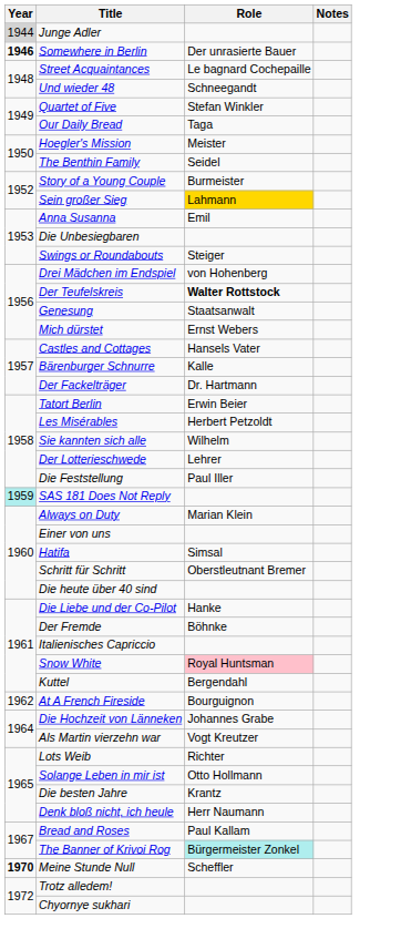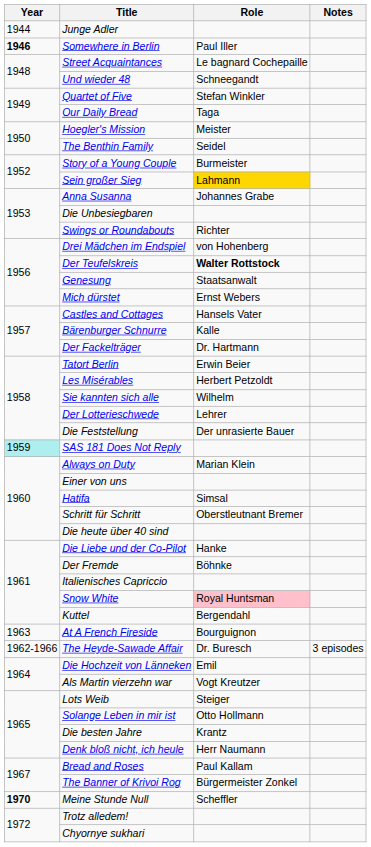Junge Adler | Year: lightgrey background -> no background
Somewhere in Berlin | Role: Der unrasierte Bauer -> Paul Iller
Anna Susanna | Role: Emil -> Johannes Grabe
Swings or Roundabouts | Role: Steiger -> Richter
Die Feststellung | Role: Paul Iller -> Der unrasierte Bauer
At A French Fireside | Year: 1962 -> 1963
+ row: 1962-1966 | The Heyde-Sawade Affair | Dr. Buresch | 3 episodes
Die Hochzeit von Länneken | Role: Johannes Grabe -> Emil
Lots Weib | Role: Richter -> Steiger
The Banner of Krivoi Rog | Role: paleturquoise background -> no background
